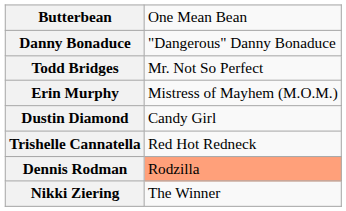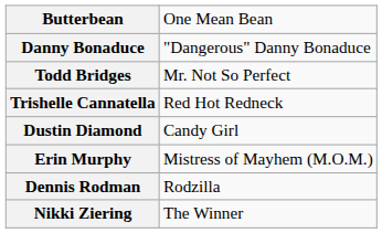rows swapped: Trishelle Cannatella <-> Erin Murphy
Dennis Rodman | column 2: lightsalmon background -> no background
